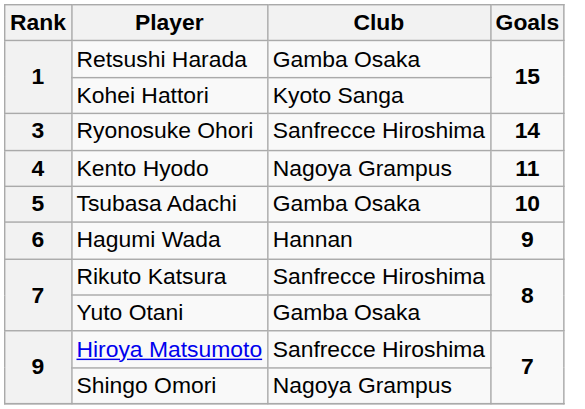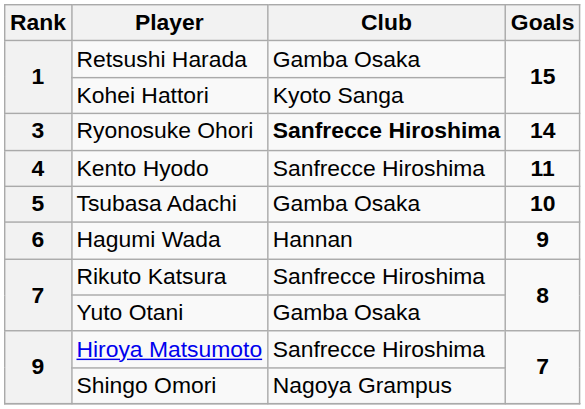Ryonosuke Ohori | Club: normal -> bold
Kento Hyodo | Club: Nagoya Grampus -> Sanfrecce Hiroshima
